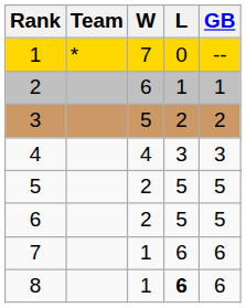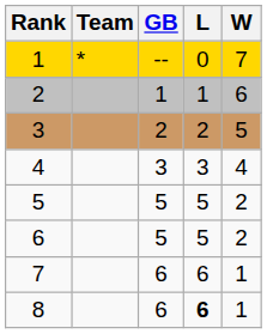columns swapped: W <-> GB
